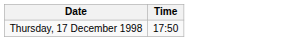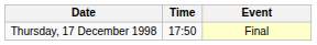+ column: Event | Final
